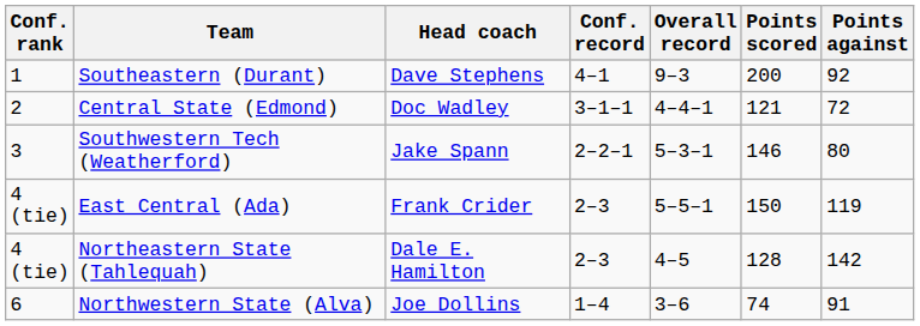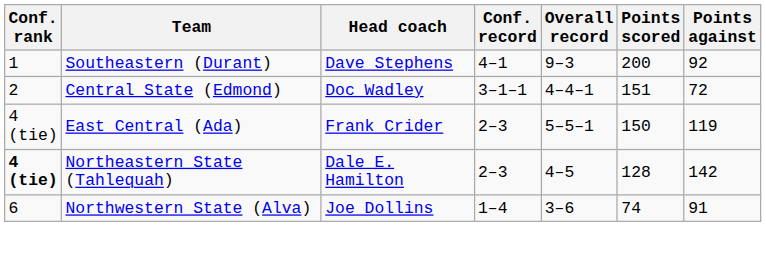Central State (Edmond) | Points scored: 121 -> 151
- row: 3 | Southwestern Tech (Weatherford) | Jake Spann | 2–2–1 | 5–3–1 | 146 | 80
Northeastern State (Tahlequah) | Conf. rank: normal -> bold
